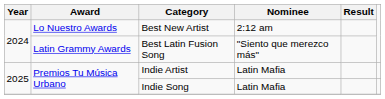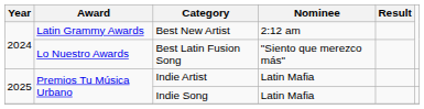Best New Artist | Award: Lo Nuestro Awards -> Latin Grammy Awards
Best Latin Fusion Song | Award: Latin Grammy Awards -> Lo Nuestro Awards
